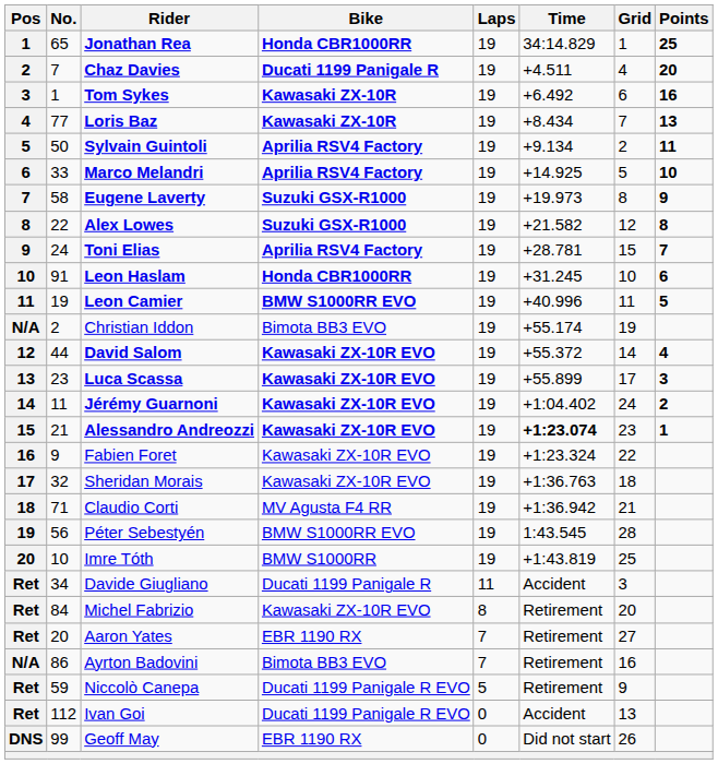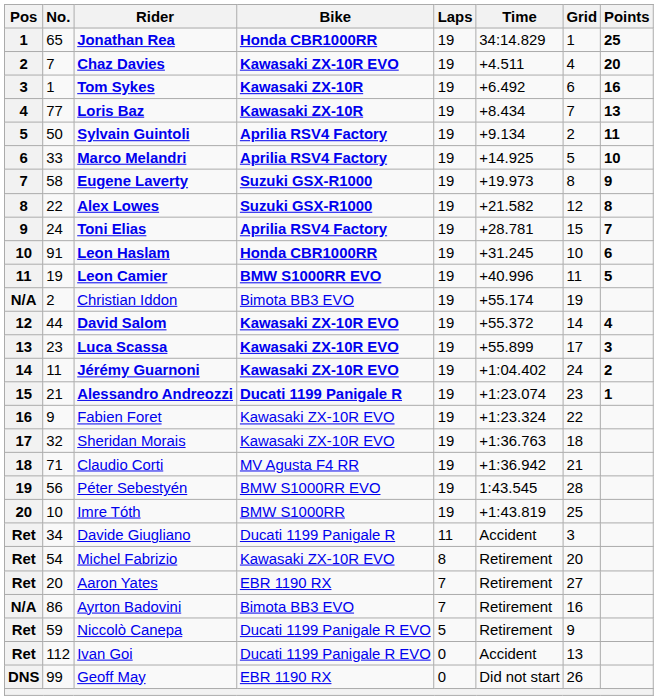Chaz Davies | Bike: Ducati 1199 Panigale R -> Kawasaki ZX-10R EVO
Alessandro Andreozzi | Bike: Kawasaki ZX-10R EVO -> Ducati 1199 Panigale R
Alessandro Andreozzi | Time: bold -> normal
Michel Fabrizio | No.: 84 -> 54
